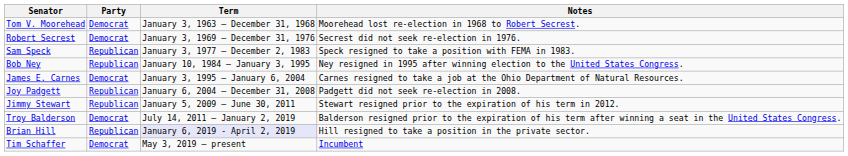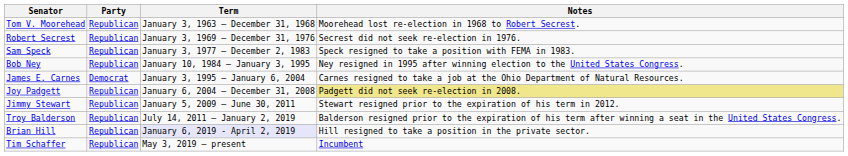Tom V. Moorehead | Party: Democrat -> Republican
Robert Secrest | Party: Democrat -> Republican
Joy Padgett | Notes: no background -> khaki background
Troy Balderson | Party: Democrat -> Republican
Tim Schaffer | Party: Democrat -> Republican
